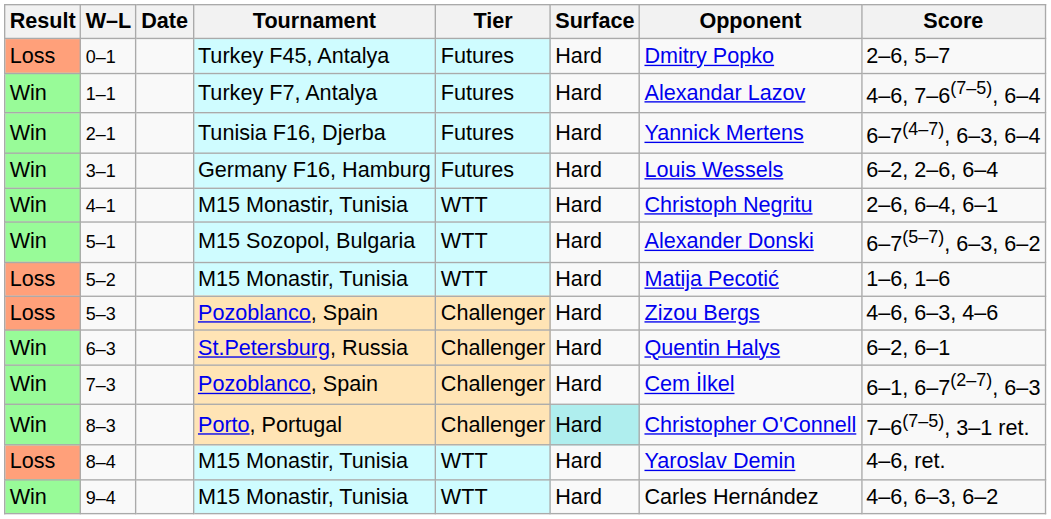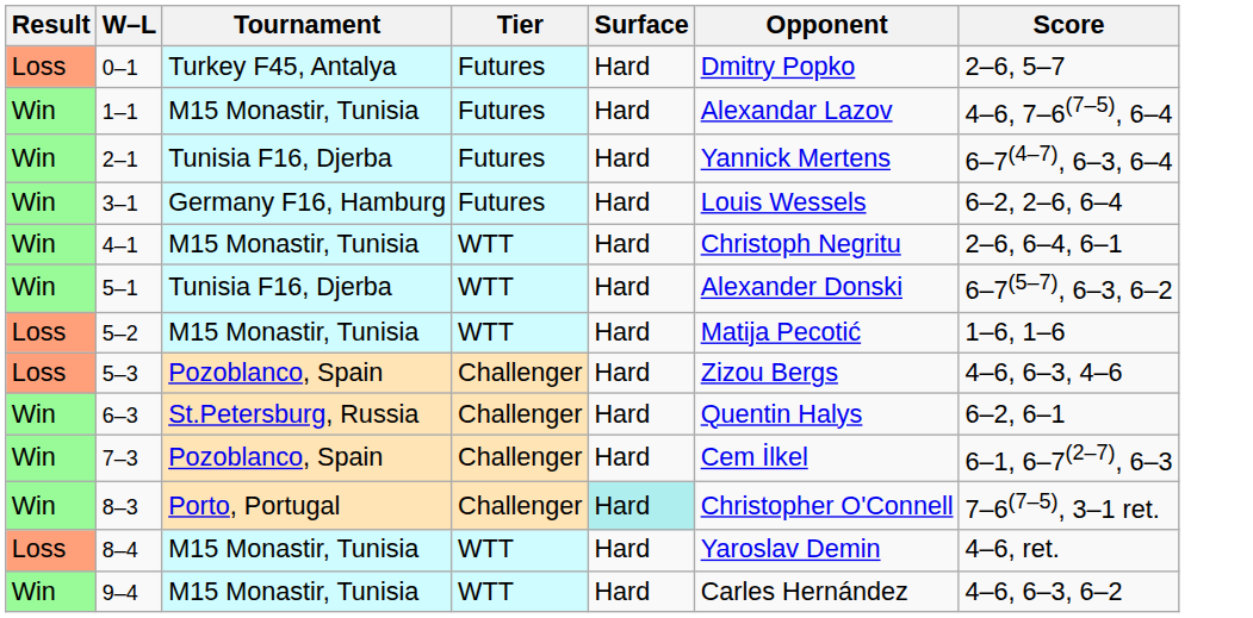- column: Date
1–1 | Tournament: Turkey F7, Antalya -> M15 Monastir, Tunisia
5–1 | Tournament: M15 Sozopol, Bulgaria -> Tunisia F16, Djerba
